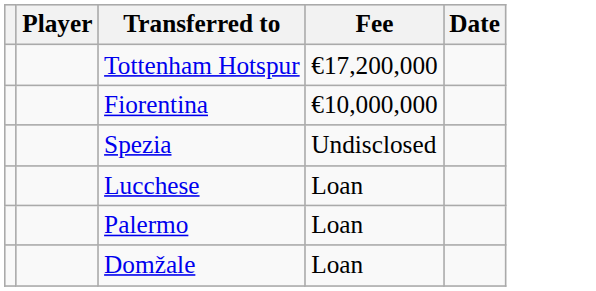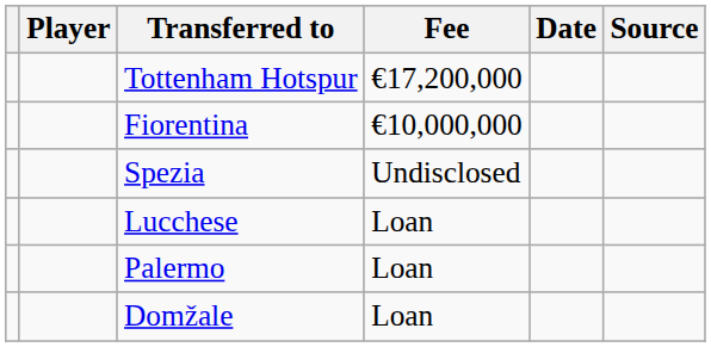+ column: Source
